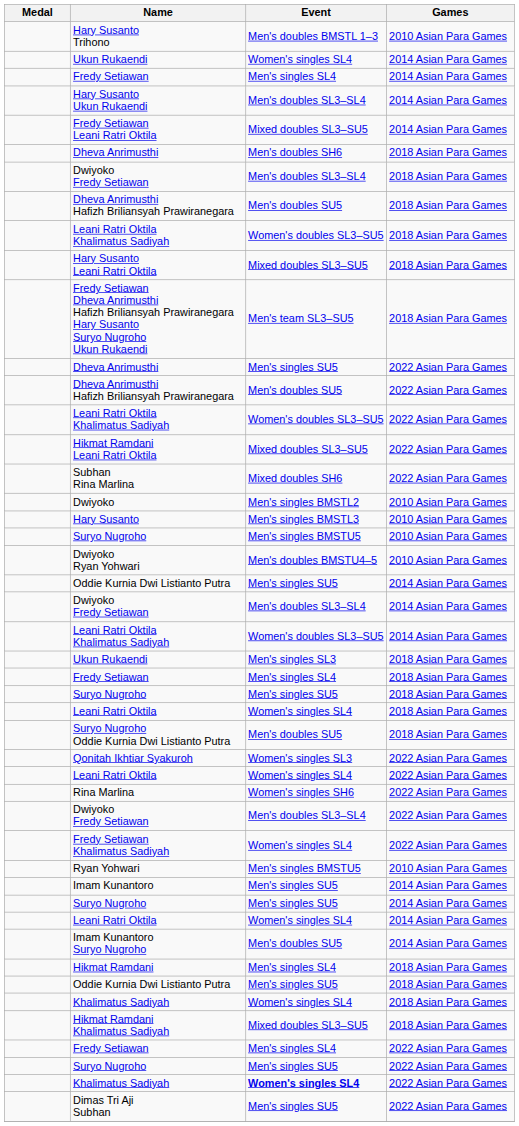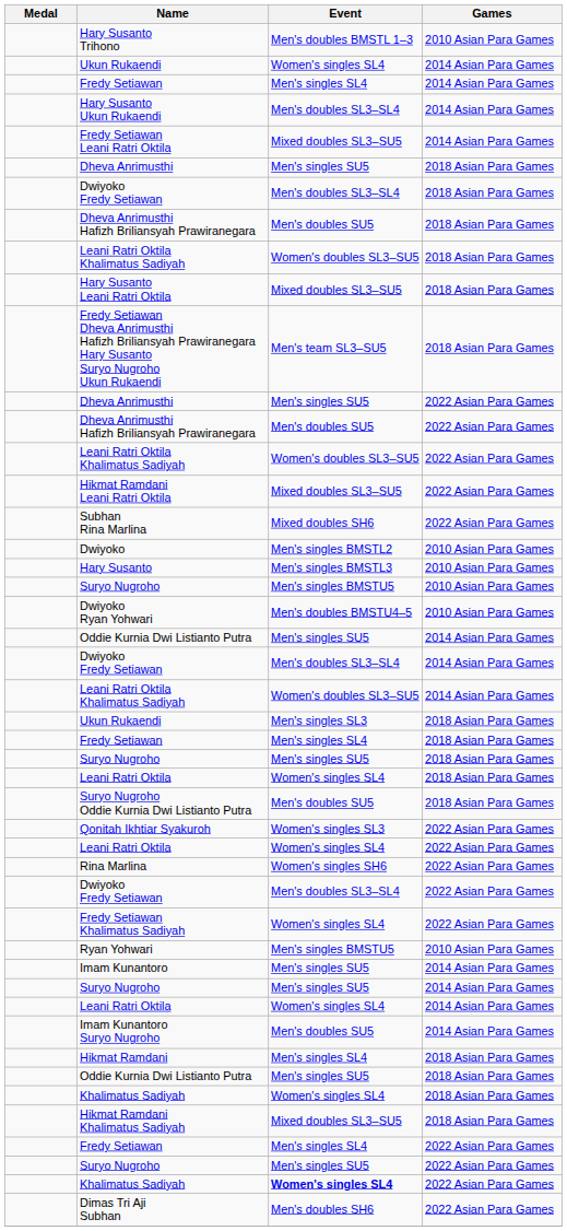Dheva Anrimusthi / 2018 Asian Para Games | Event: Men's doubles SH6 -> Men's singles SU5
Dimas Tri Aji Subhan | Event: Men's singles SU5 -> Men's doubles SH6
